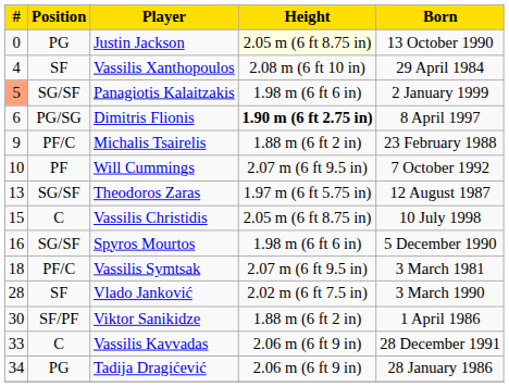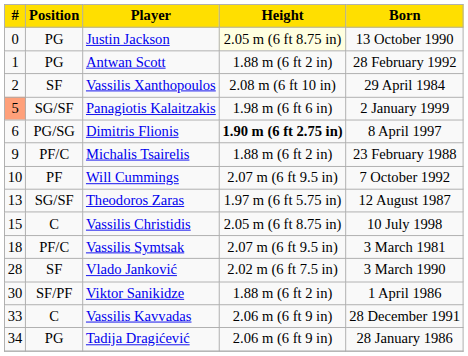+ row: 1 | PG | Antwan Scott | 1.88 m (6 ft 2 in) | 28 February 1992
Vassilis Xanthopoulos | #: 4 -> 2
- row: 16 | SG/SF | Spyros Mourtos | 1.98 m (6 ft 6 in) | 5 December 1990
